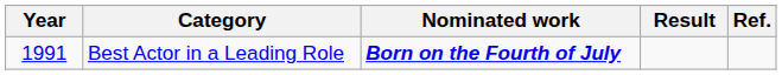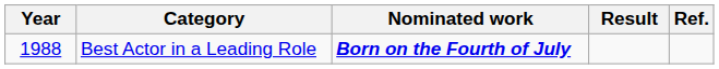Best Actor in a Leading Role | Year: 1991 -> 1988
